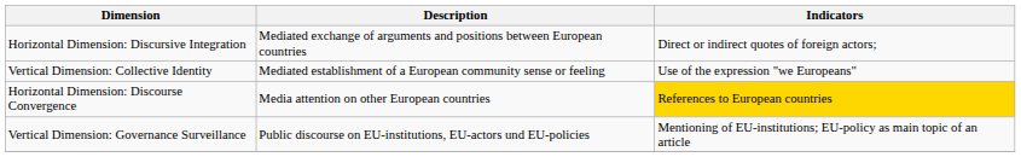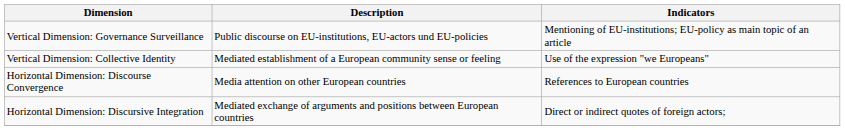rows swapped: Vertical Dimension: Governance Surveillance <-> Horizontal Dimension: Discursive Integration
Horizontal Dimension: Discourse Convergence | Indicators: gold background -> no background
